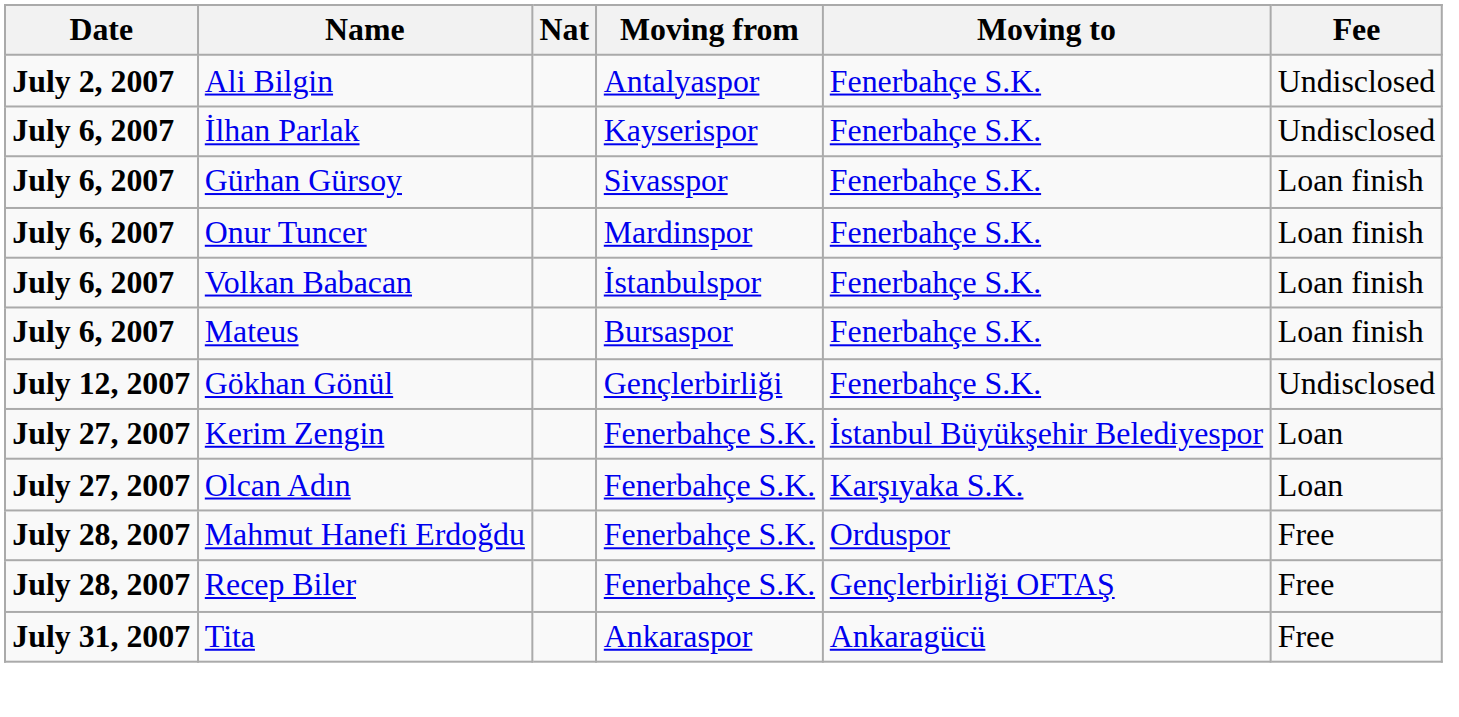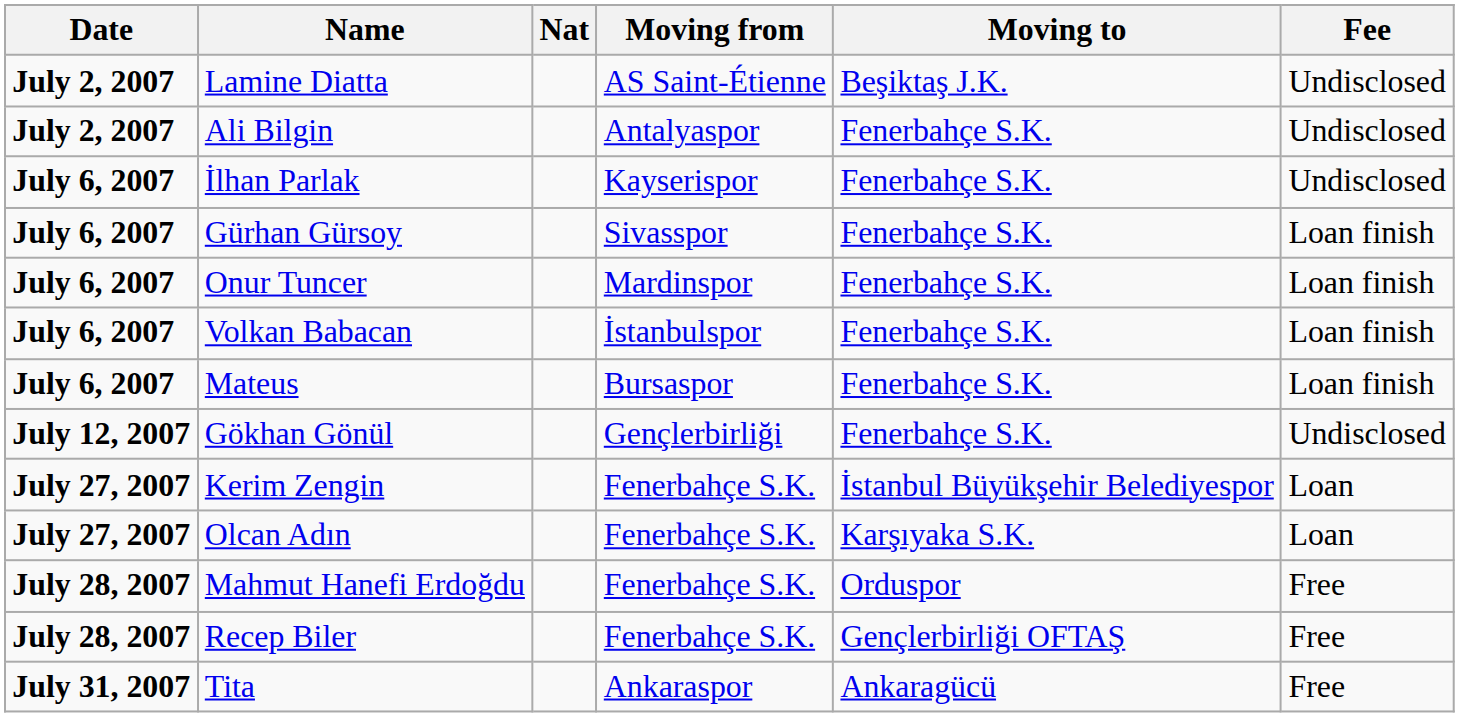+ row: July 2, 2007 | Lamine Diatta | AS Saint-Étienne | Beşiktaş J.K. | Undisclosed
